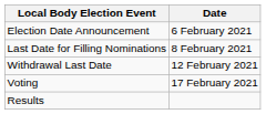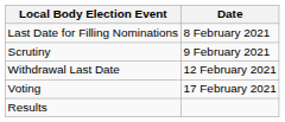- row: Election Date Announcement | 6 February 2021
+ row: Scrutiny | 9 February 2021
